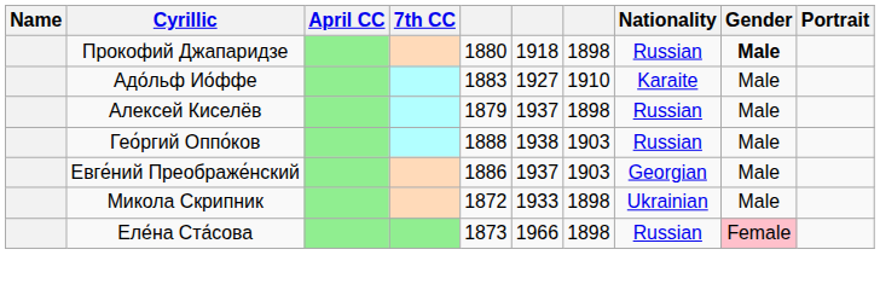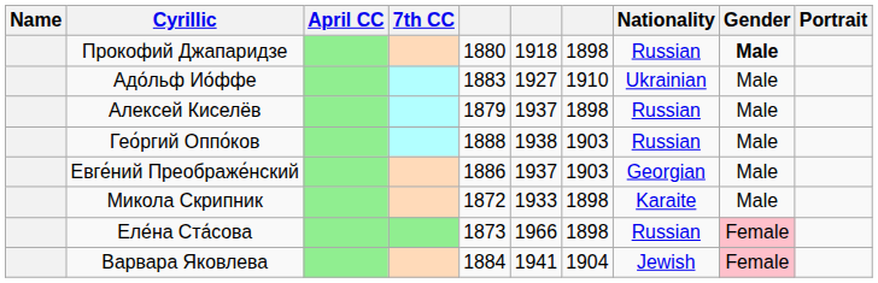Адо́льф Ио́ффе | Nationality: Karaite -> Ukrainian
Микола Скрипник | Nationality: Ukrainian -> Karaite
+ row: Варвара Яковлева | 1884 | 1941 | 1904 | Jewish | Female
